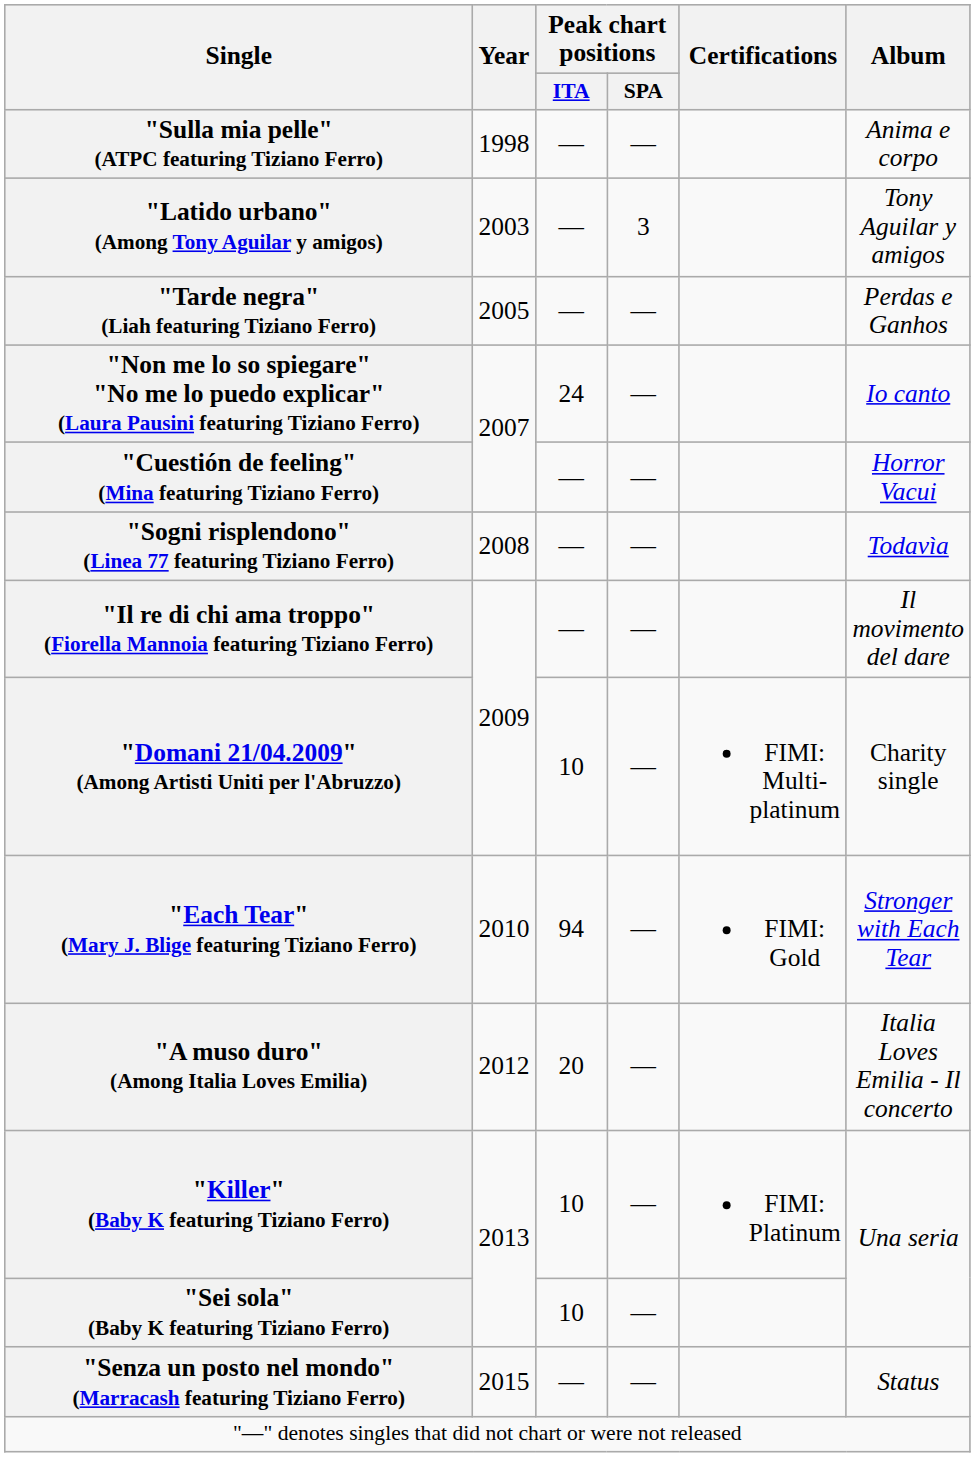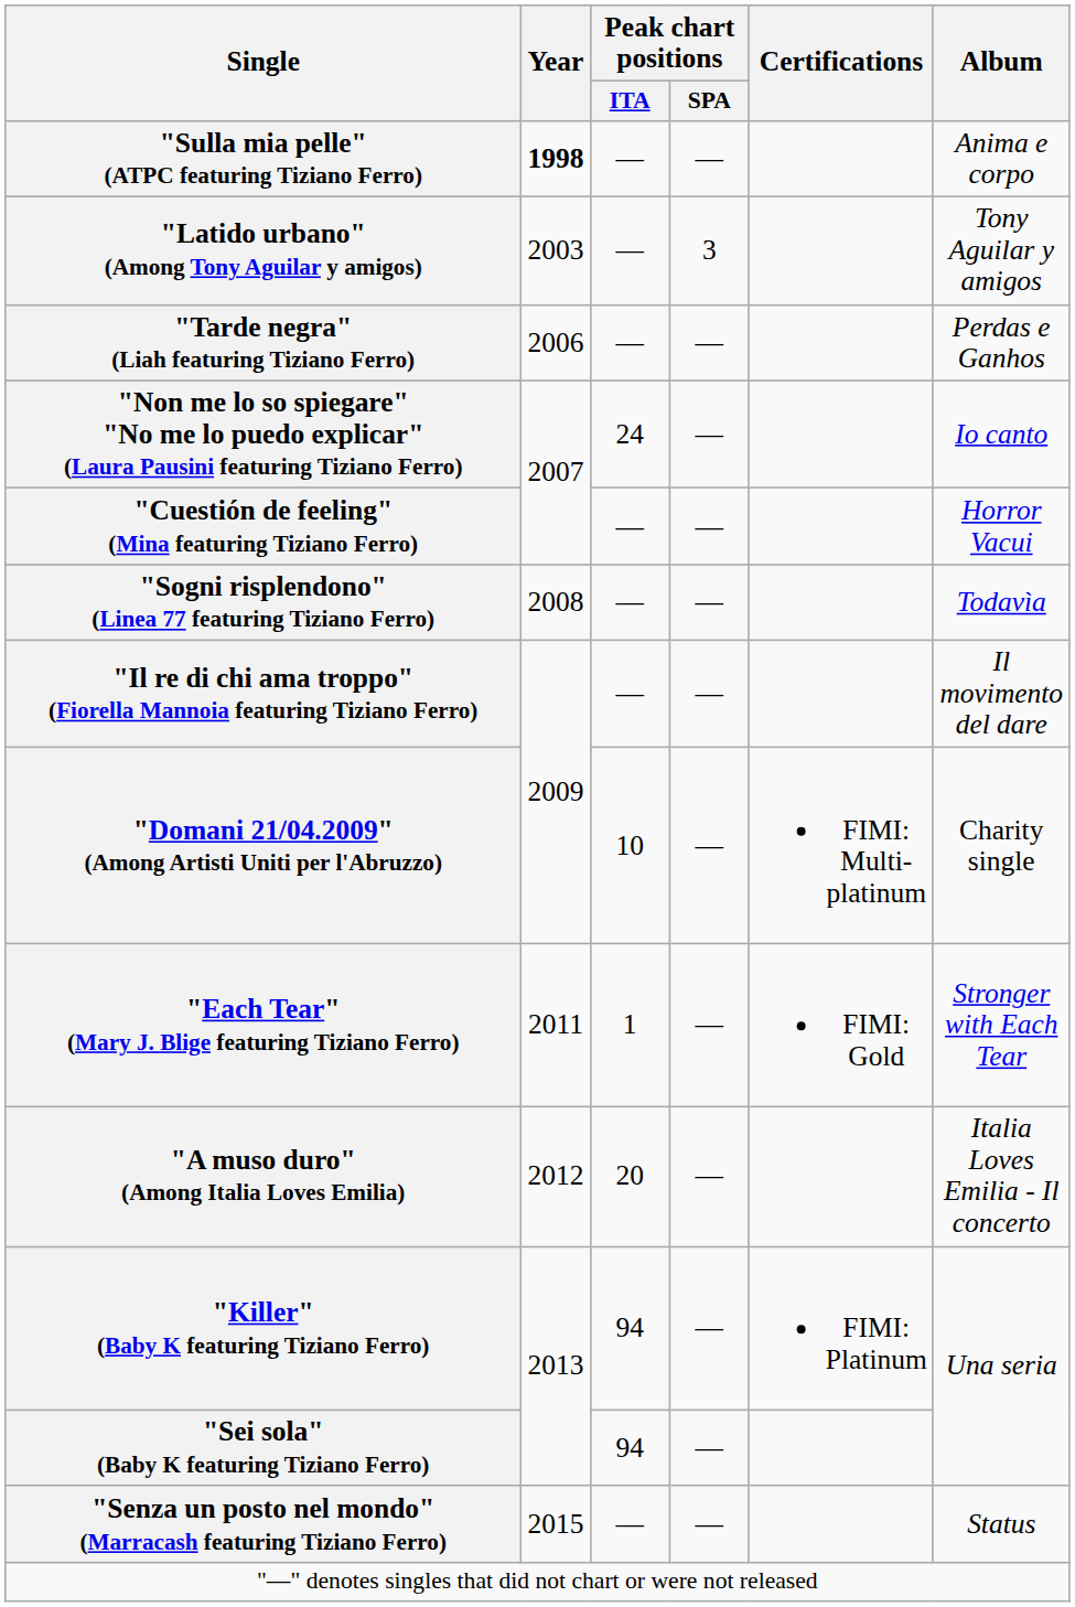"Sulla mia pelle" (ATPC featuring Tiziano Ferro) | Year: normal -> bold
"Tarde negra" (Liah featuring Tiziano Ferro) | Year: 2005 -> 2006
"Each Tear" (Mary J. Blige featuring Tiziano Ferro) | Year: 2010 -> 2011
"Each Tear" (Mary J. Blige featuring Tiziano Ferro) | Peak chart positions / ITA: 94 -> 1
"Killer" (Baby K featuring Tiziano Ferro) | Peak chart positions / ITA: 10 -> 94
"Sei sola" (Baby K featuring Tiziano Ferro) | Peak chart positions / ITA: 10 -> 94
